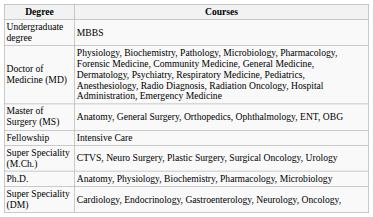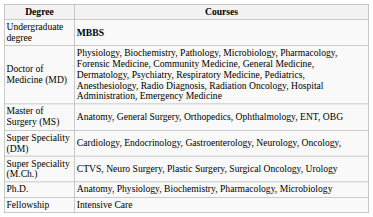Undergraduate degree | Courses: normal -> bold
rows swapped: Super Speciality (DM) <-> Fellowship
